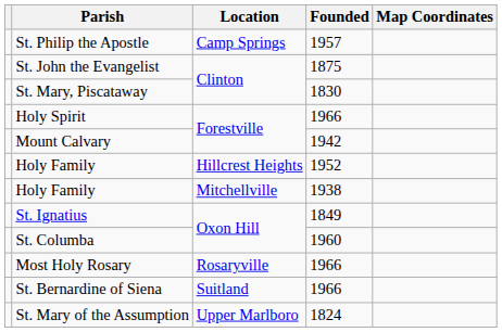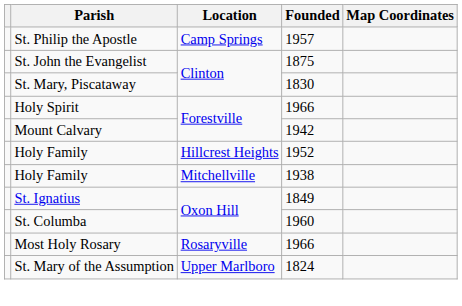- row: St. Bernardine of Siena | Suitland | 1966
